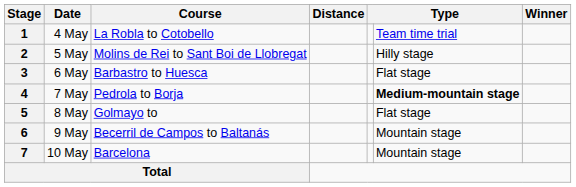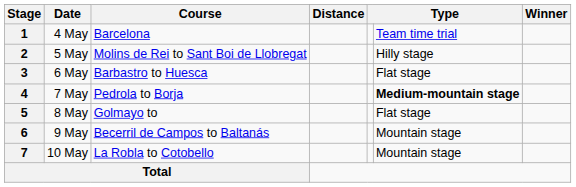1 | Course: La Robla to Cotobello -> Barcelona
7 | Course: Barcelona -> La Robla to Cotobello
